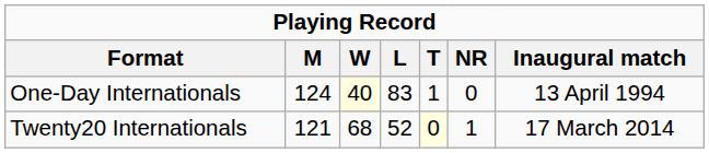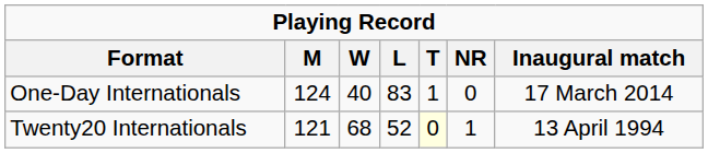One-Day Internationals | W: lightyellow background -> no background
One-Day Internationals | Inaugural match: 13 April 1994 -> 17 March 2014
Twenty20 Internationals | Inaugural match: 17 March 2014 -> 13 April 1994
